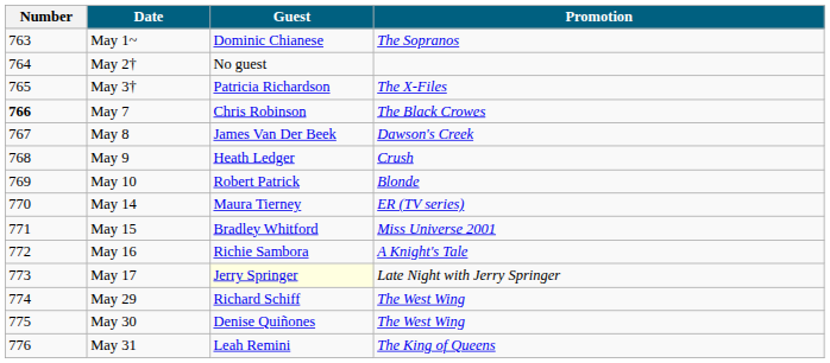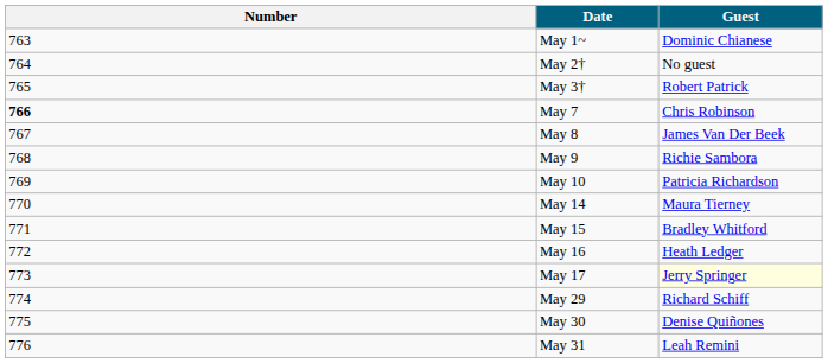- column: Promotion | The Sopranos | The X-Files | The Black Crowes | Dawson's Creek | Crush | Blonde | ER (TV series) | Miss Universe 2001 | A Knight's Tale | Late Night with Jerry Springer | The West Wing | The West Wing | The King of Queens
May 3† | Guest: Patricia Richardson -> Robert Patrick
May 9 | Guest: Heath Ledger -> Richie Sambora
May 10 | Guest: Robert Patrick -> Patricia Richardson
May 16 | Guest: Richie Sambora -> Heath Ledger
